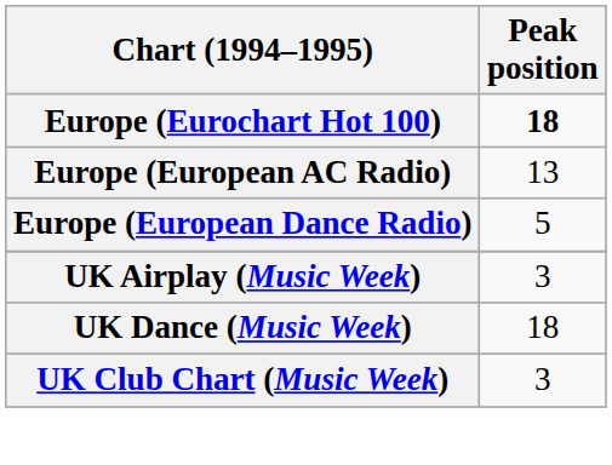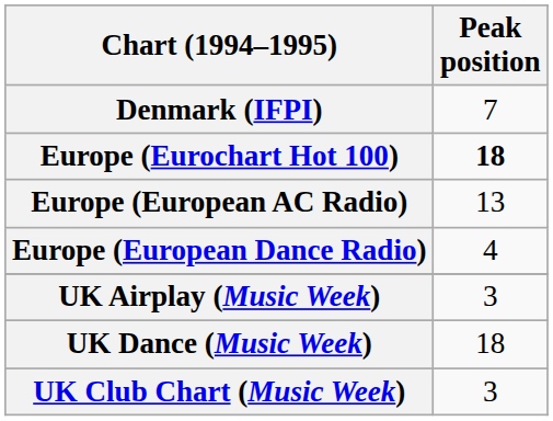+ row: Denmark (IFPI) | 7
Europe (European Dance Radio) | Peak position: 5 -> 4
